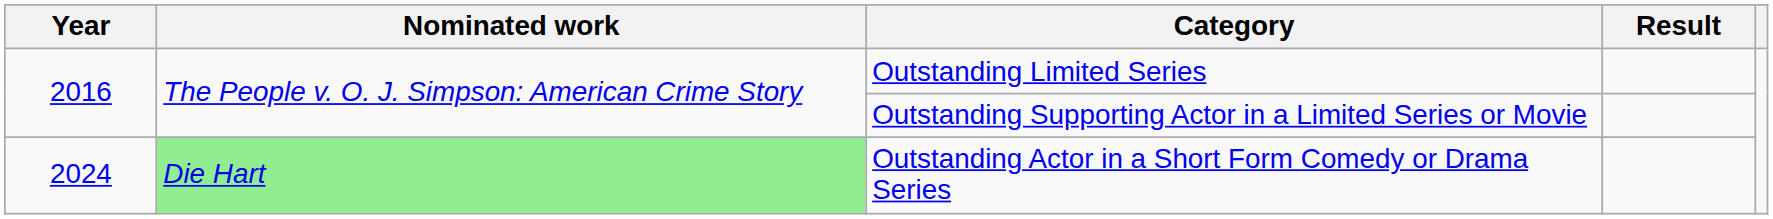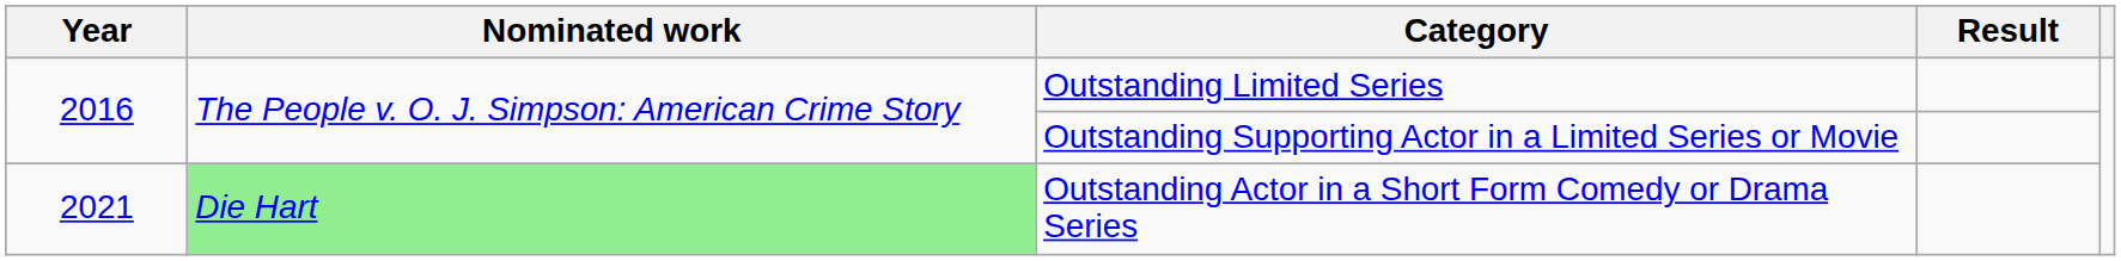Outstanding Actor in a Short Form Comedy or Drama Series | Year: 2024 -> 2021
